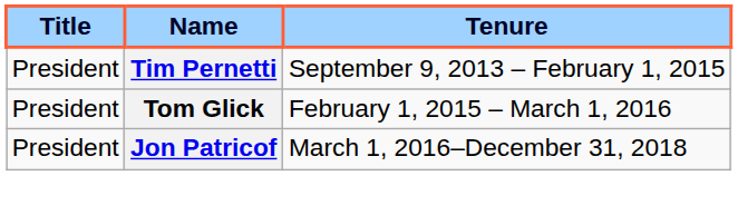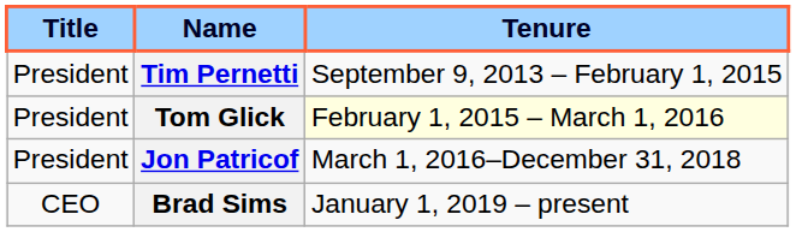Tom Glick | Tenure: no background -> lightyellow background
+ row: CEO | Brad Sims | January 1, 2019 – present
